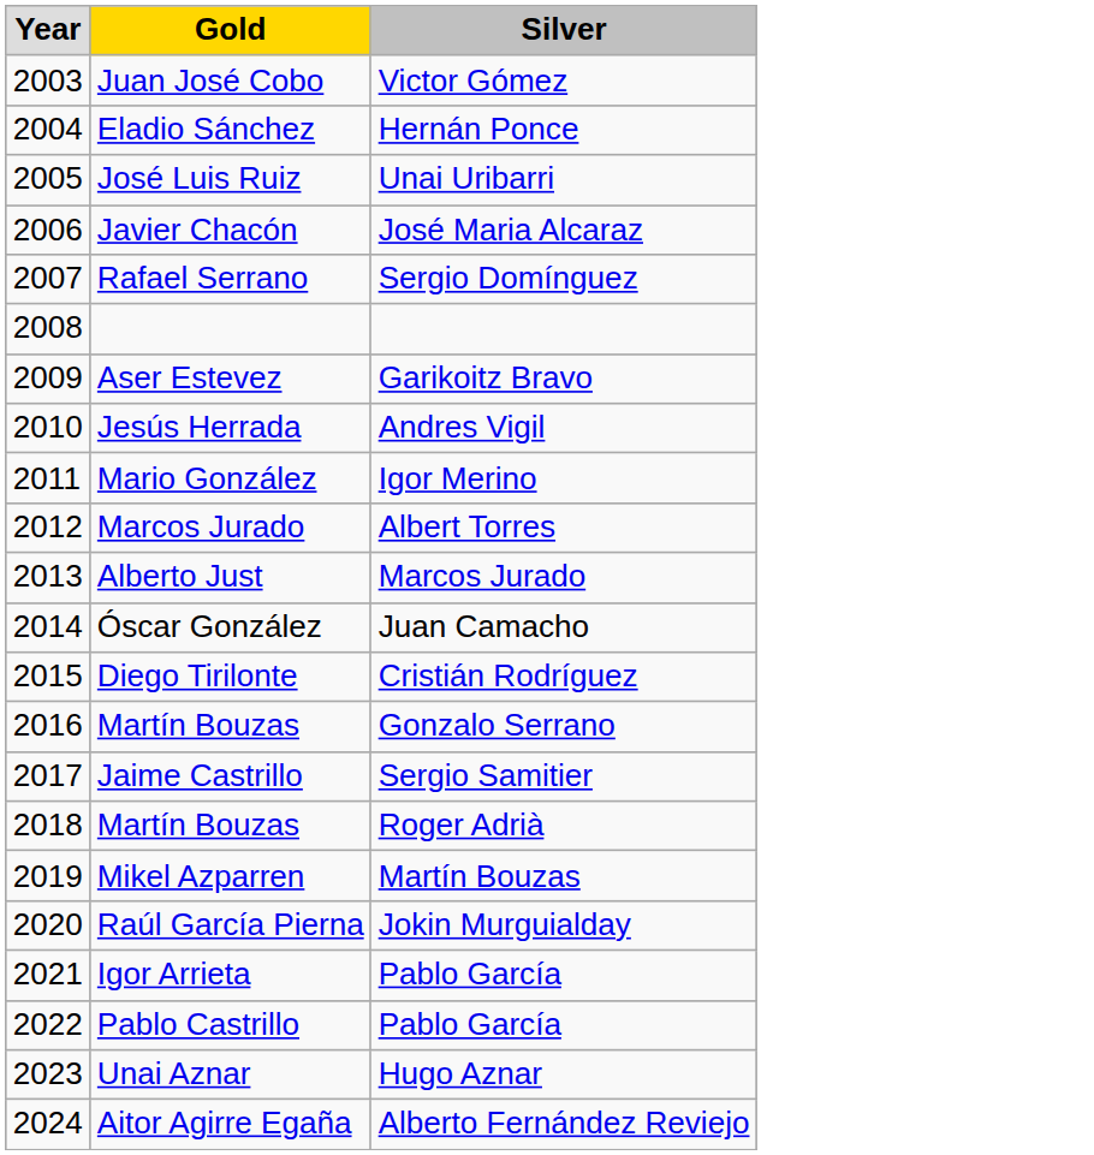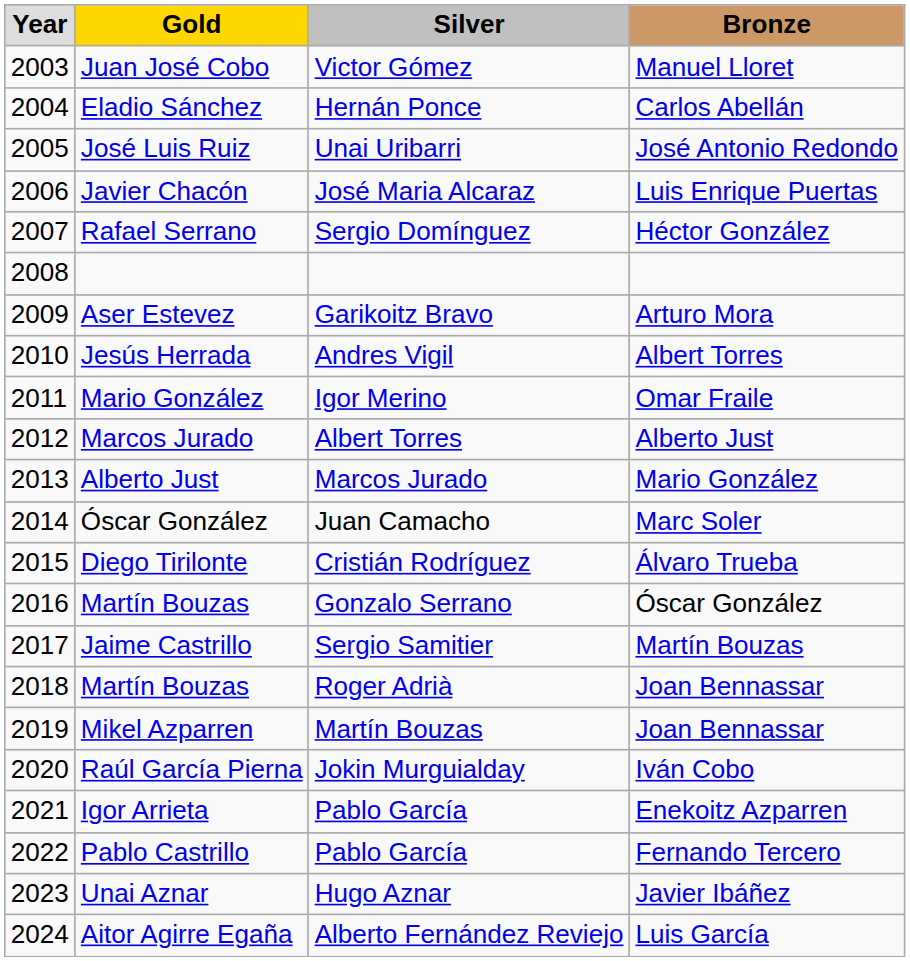+ column: Bronze | Manuel Lloret | Carlos Abellán | José Antonio Redondo | Luis Enrique Puertas | Héctor González | Arturo Mora | Albert Torres | Omar Fraile | Alberto Just | Mario González | Marc Soler | Álvaro Trueba | Óscar González | Martín Bouzas | Joan Bennassar | Joan Bennassar | Iván Cobo | Enekoitz Azparren | Fernando Tercero | Javier Ibáñez | Luis García
